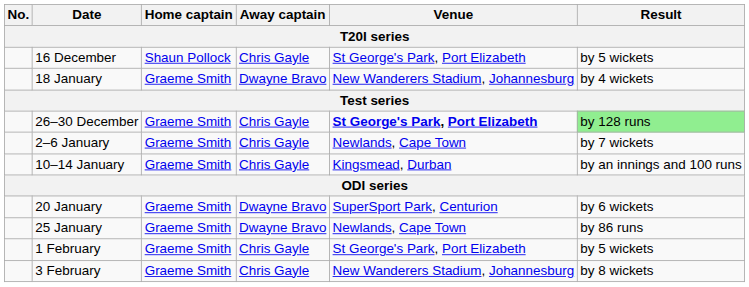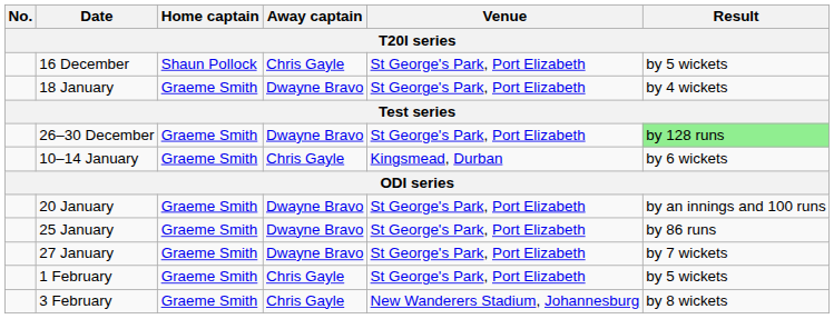18 January | Venue: New Wanderers Stadium, Johannesburg -> St George's Park, Port Elizabeth
26–30 December | Away captain: Chris Gayle -> Dwayne Bravo
26–30 December | Venue: bold -> normal
- row: 2–6 January | Graeme Smith | Chris Gayle | Newlands, Cape Town | by 7 wickets
10–14 January | Result: by an innings and 100 runs -> by 6 wickets
20 January | Venue: SuperSport Park, Centurion -> St George's Park, Port Elizabeth
20 January | Result: by 6 wickets -> by an innings and 100 runs
25 January | Venue: Newlands, Cape Town -> St George's Park, Port Elizabeth
+ row: 27 January | Graeme Smith | Dwayne Bravo | St George's Park, Port Elizabeth | by 7 wickets
